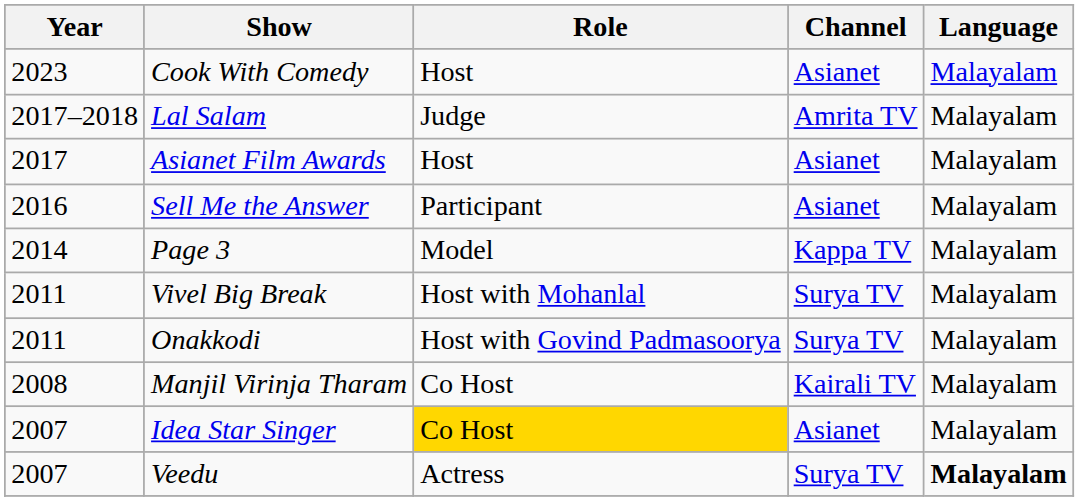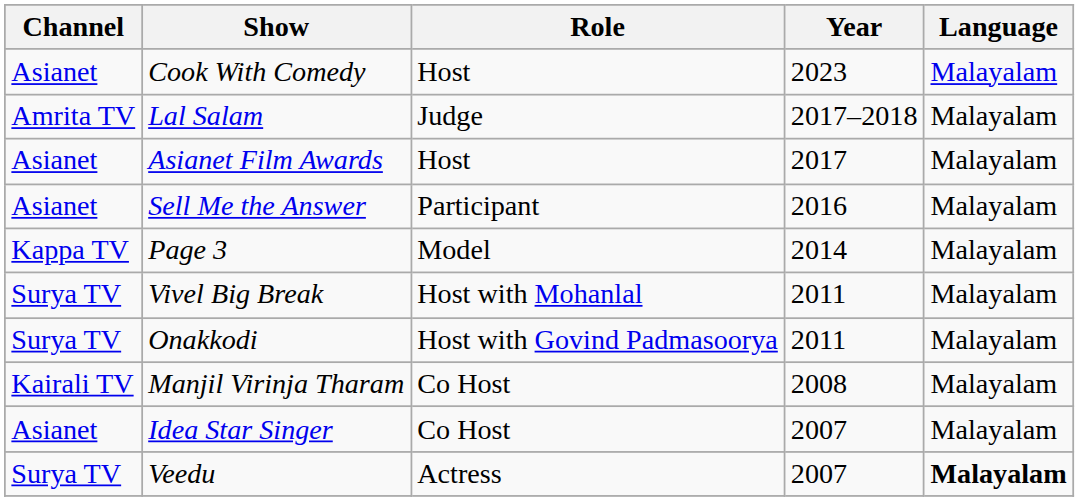columns swapped: Year <-> Channel
Idea Star Singer | Role: gold background -> no background
